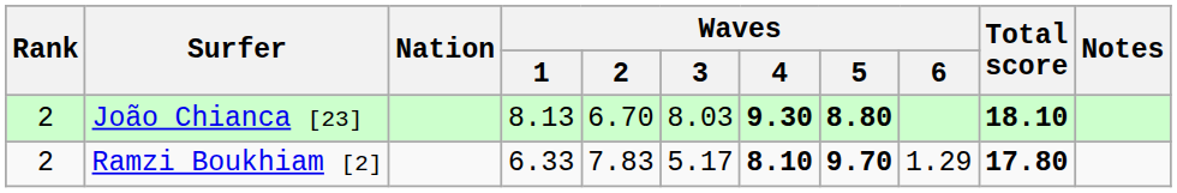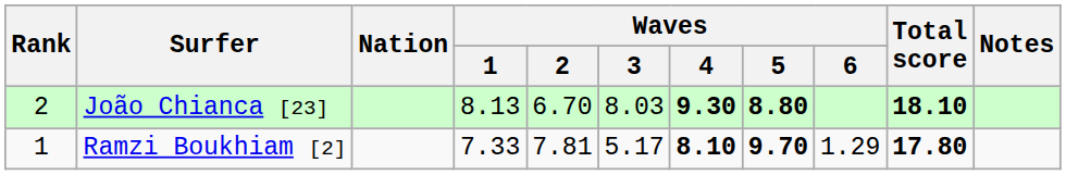Ramzi Boukhiam [2] | Rank: 2 -> 1
Ramzi Boukhiam [2] | Waves / 1: 6.33 -> 7.33
Ramzi Boukhiam [2] | Waves / 2: 7.83 -> 7.81
